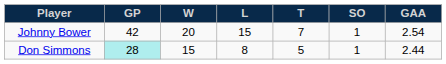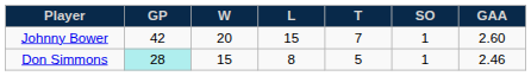Johnny Bower | GAA: 2.54 -> 2.60
Don Simmons | GAA: 2.44 -> 2.46
